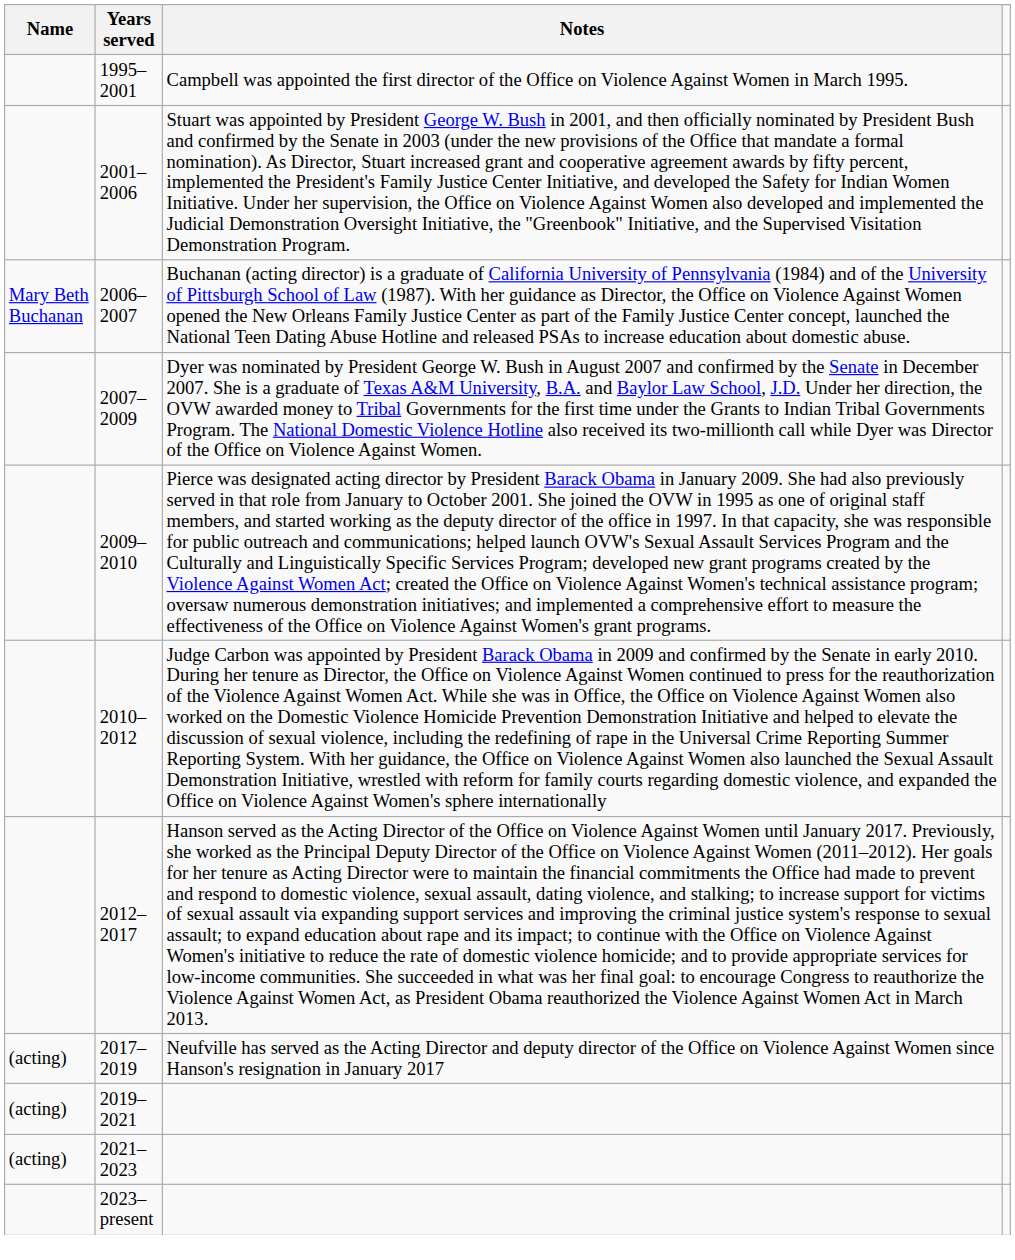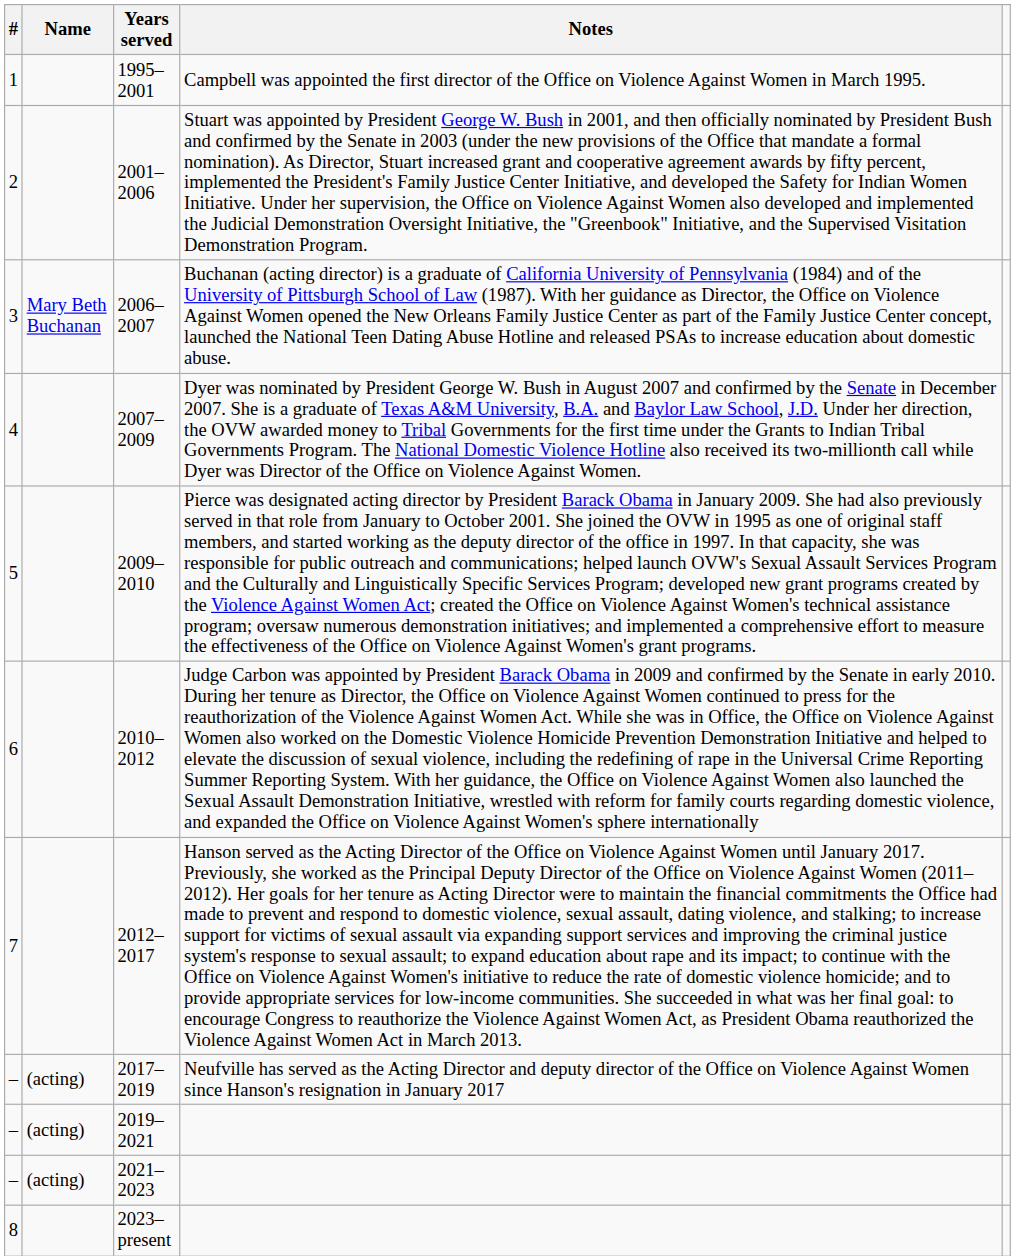+ column: # | 1 | 2 | 3 | 4 | 5 | 6 | 7 | – | – | – | 8
